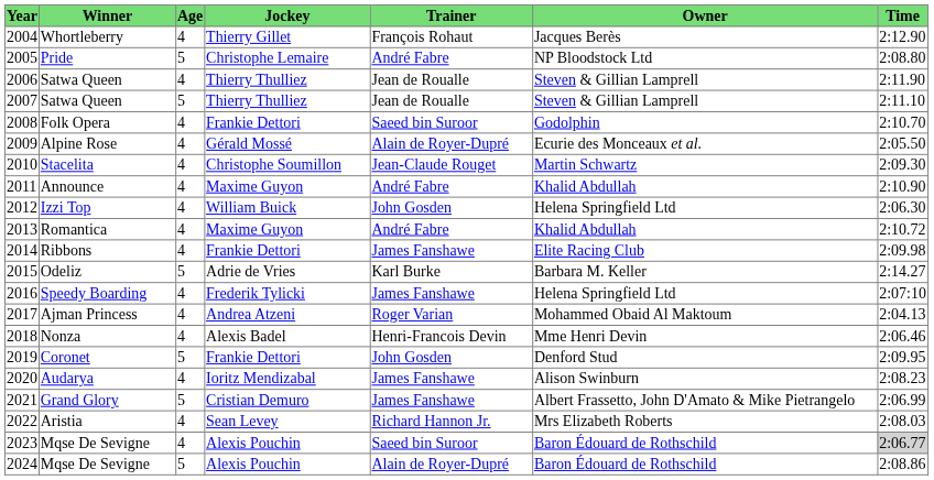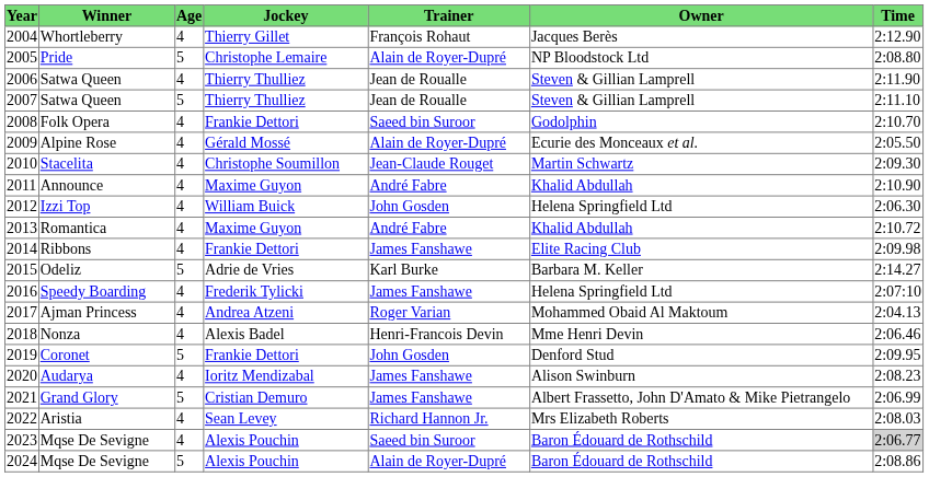Pride | Trainer: André Fabre -> Alain de Royer-Dupré
